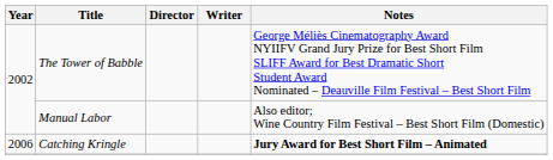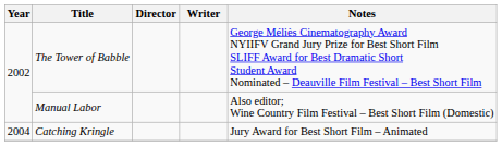Catching Kringle | Year: 2006 -> 2004
Catching Kringle | Notes: bold -> normal
